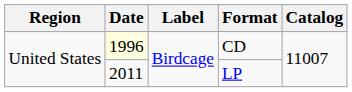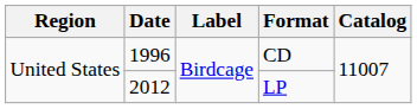CD | Date: lightyellow background -> no background
LP | Date: 2011 -> 2012
